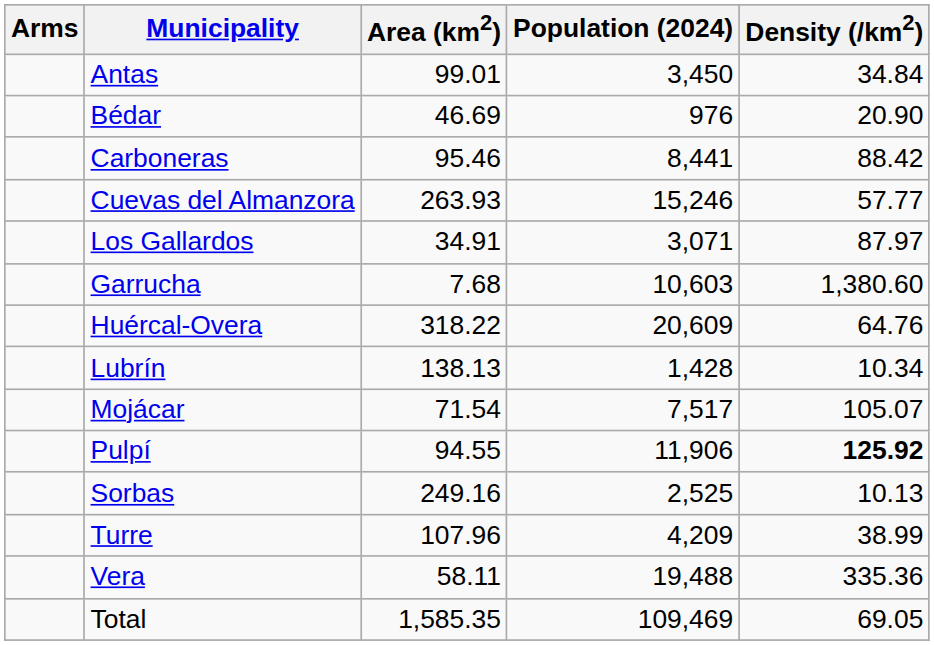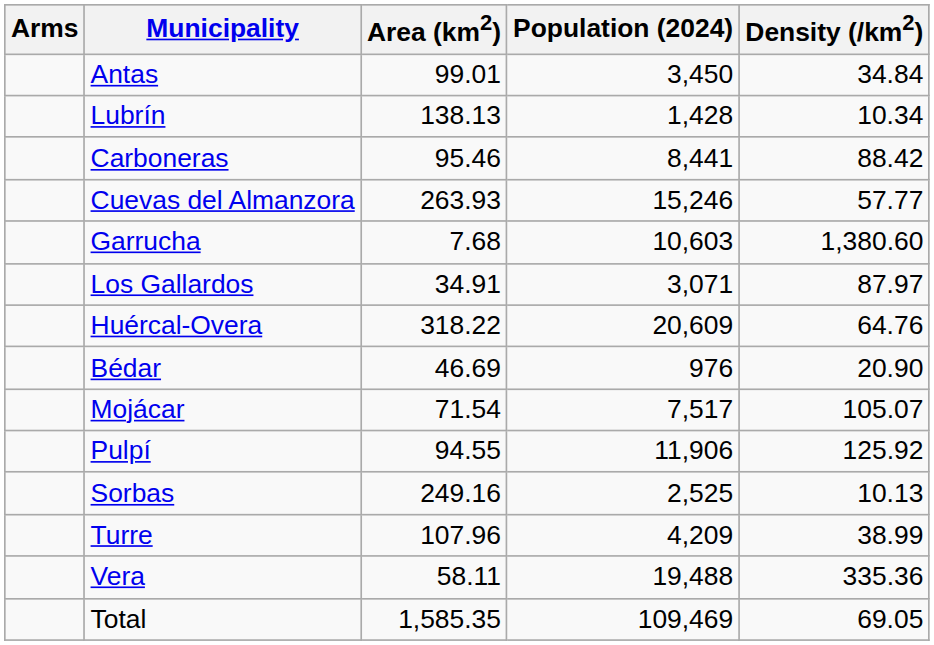rows swapped: Bédar <-> Lubrín
rows swapped: Los Gallardos <-> Garrucha
Pulpí | Density (/km2): bold -> normal
